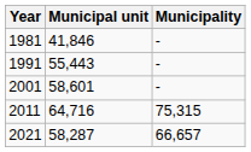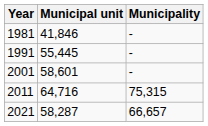1991 | Municipal unit: 55,443 -> 55,445
